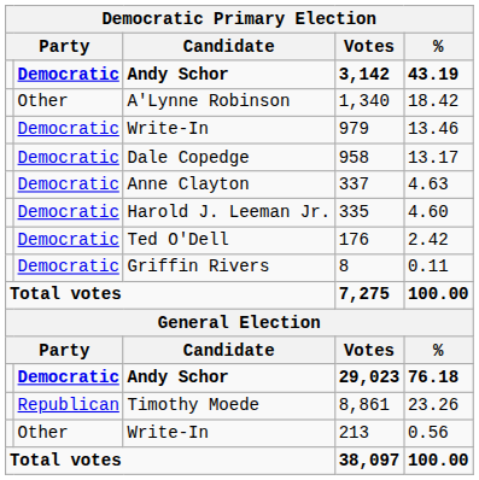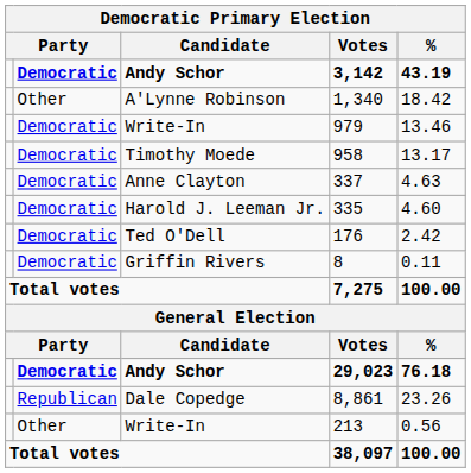958 | Candidate: Dale Copedge -> Timothy Moede
8,861 | Candidate: Timothy Moede -> Dale Copedge
